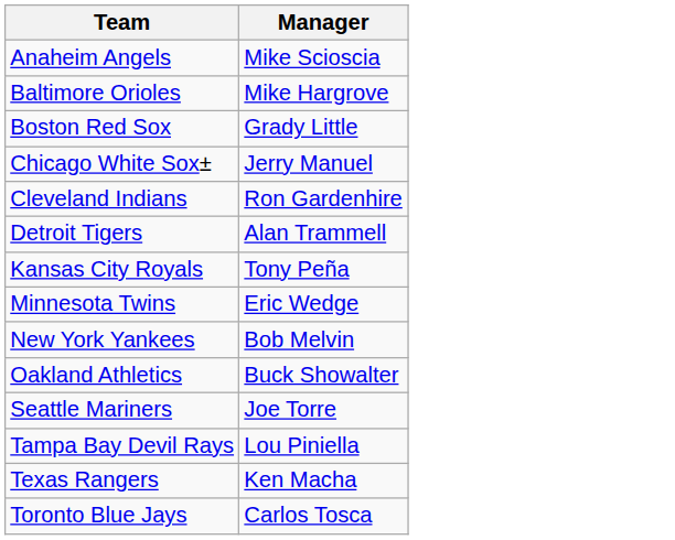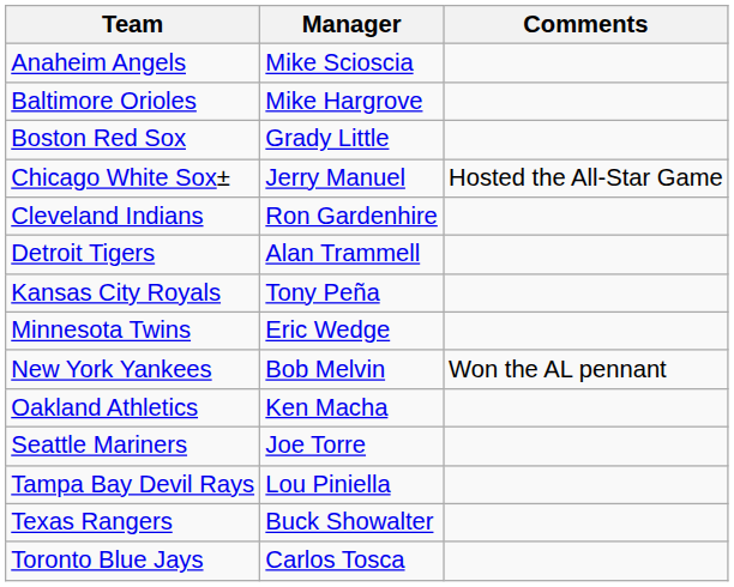+ column: Comments | Hosted the All-Star Game | Won the AL pennant
Oakland Athletics | Manager: Buck Showalter -> Ken Macha
Texas Rangers | Manager: Ken Macha -> Buck Showalter
